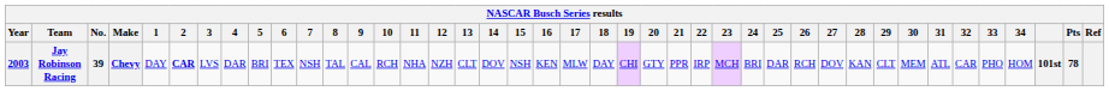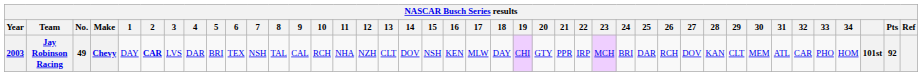Jay Robinson Racing | No.: 39 -> 49
Jay Robinson Racing | Pts: 78 -> 92
